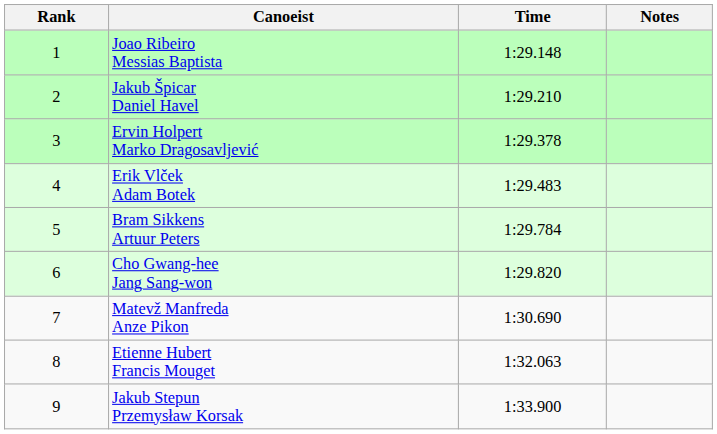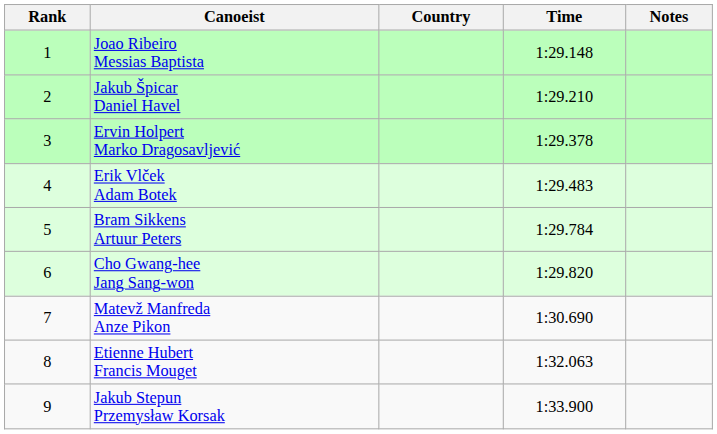+ column: Country
